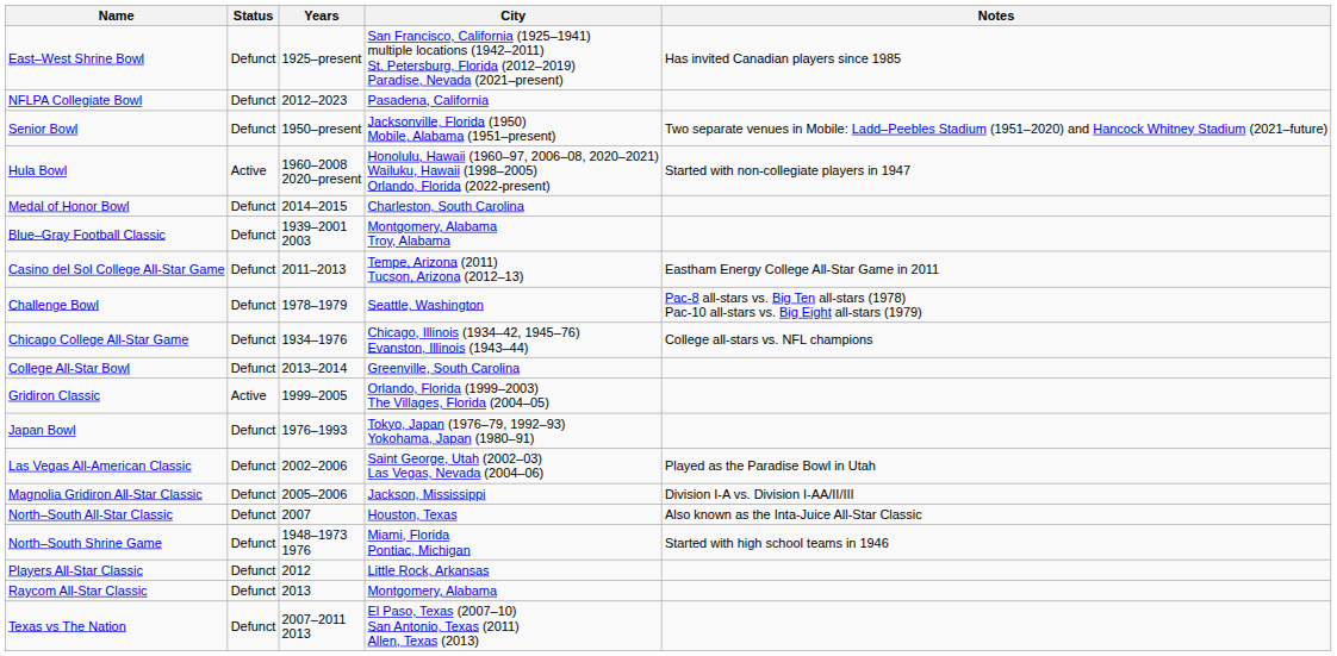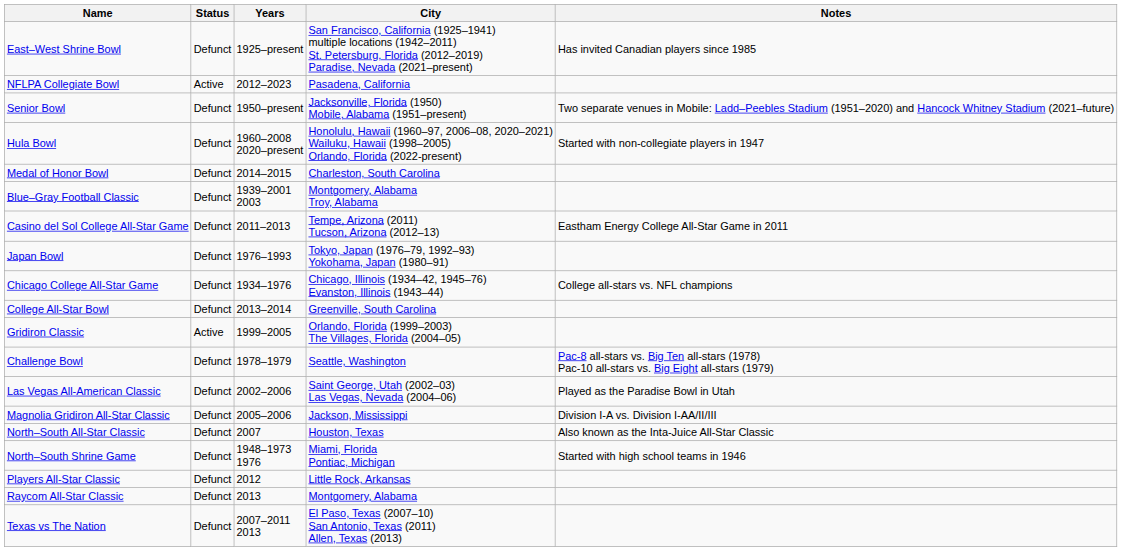NFLPA Collegiate Bowl | Status: Defunct -> Active
Hula Bowl | Status: Active -> Defunct
rows swapped: Challenge Bowl <-> Japan Bowl
